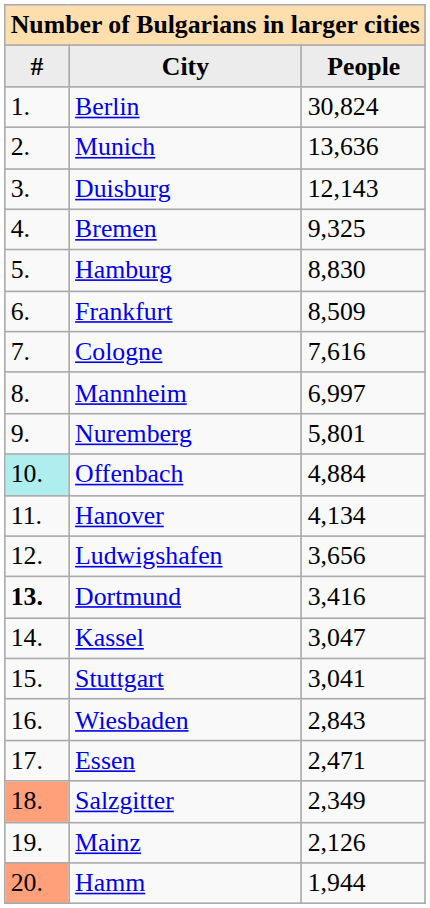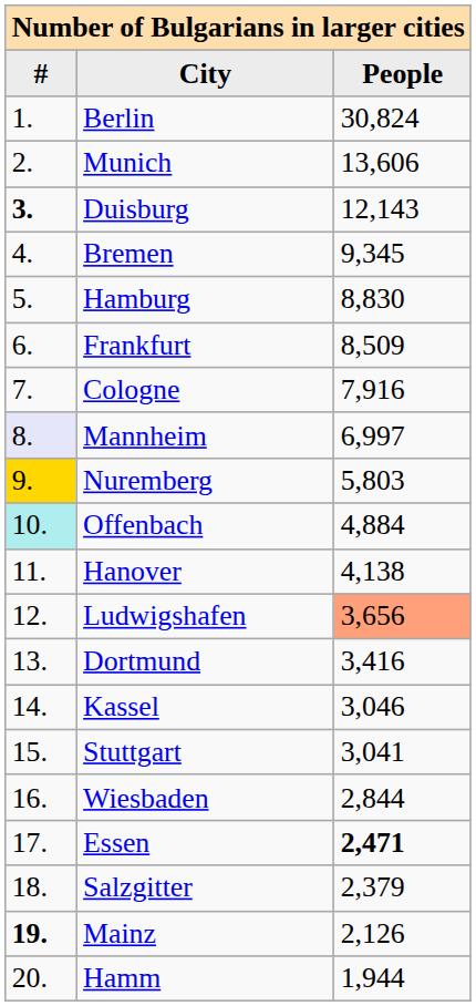Munich | People: 13,636 -> 13,606
Duisburg | #: normal -> bold
Bremen | People: 9,325 -> 9,345
Cologne | People: 7,616 -> 7,916
Mannheim | #: no background -> lavender background
Nuremberg | #: no background -> gold background
Nuremberg | People: 5,801 -> 5,803
Hanover | People: 4,134 -> 4,138
Ludwigshafen | People: no background -> lightsalmon background
Dortmund | #: bold -> normal
Kassel | People: 3,047 -> 3,046
Wiesbaden | People: 2,843 -> 2,844
Essen | People: normal -> bold
Salzgitter | #: lightsalmon background -> no background
Salzgitter | People: 2,349 -> 2,379
Mainz | #: normal -> bold
Hamm | #: lightsalmon background -> no background
